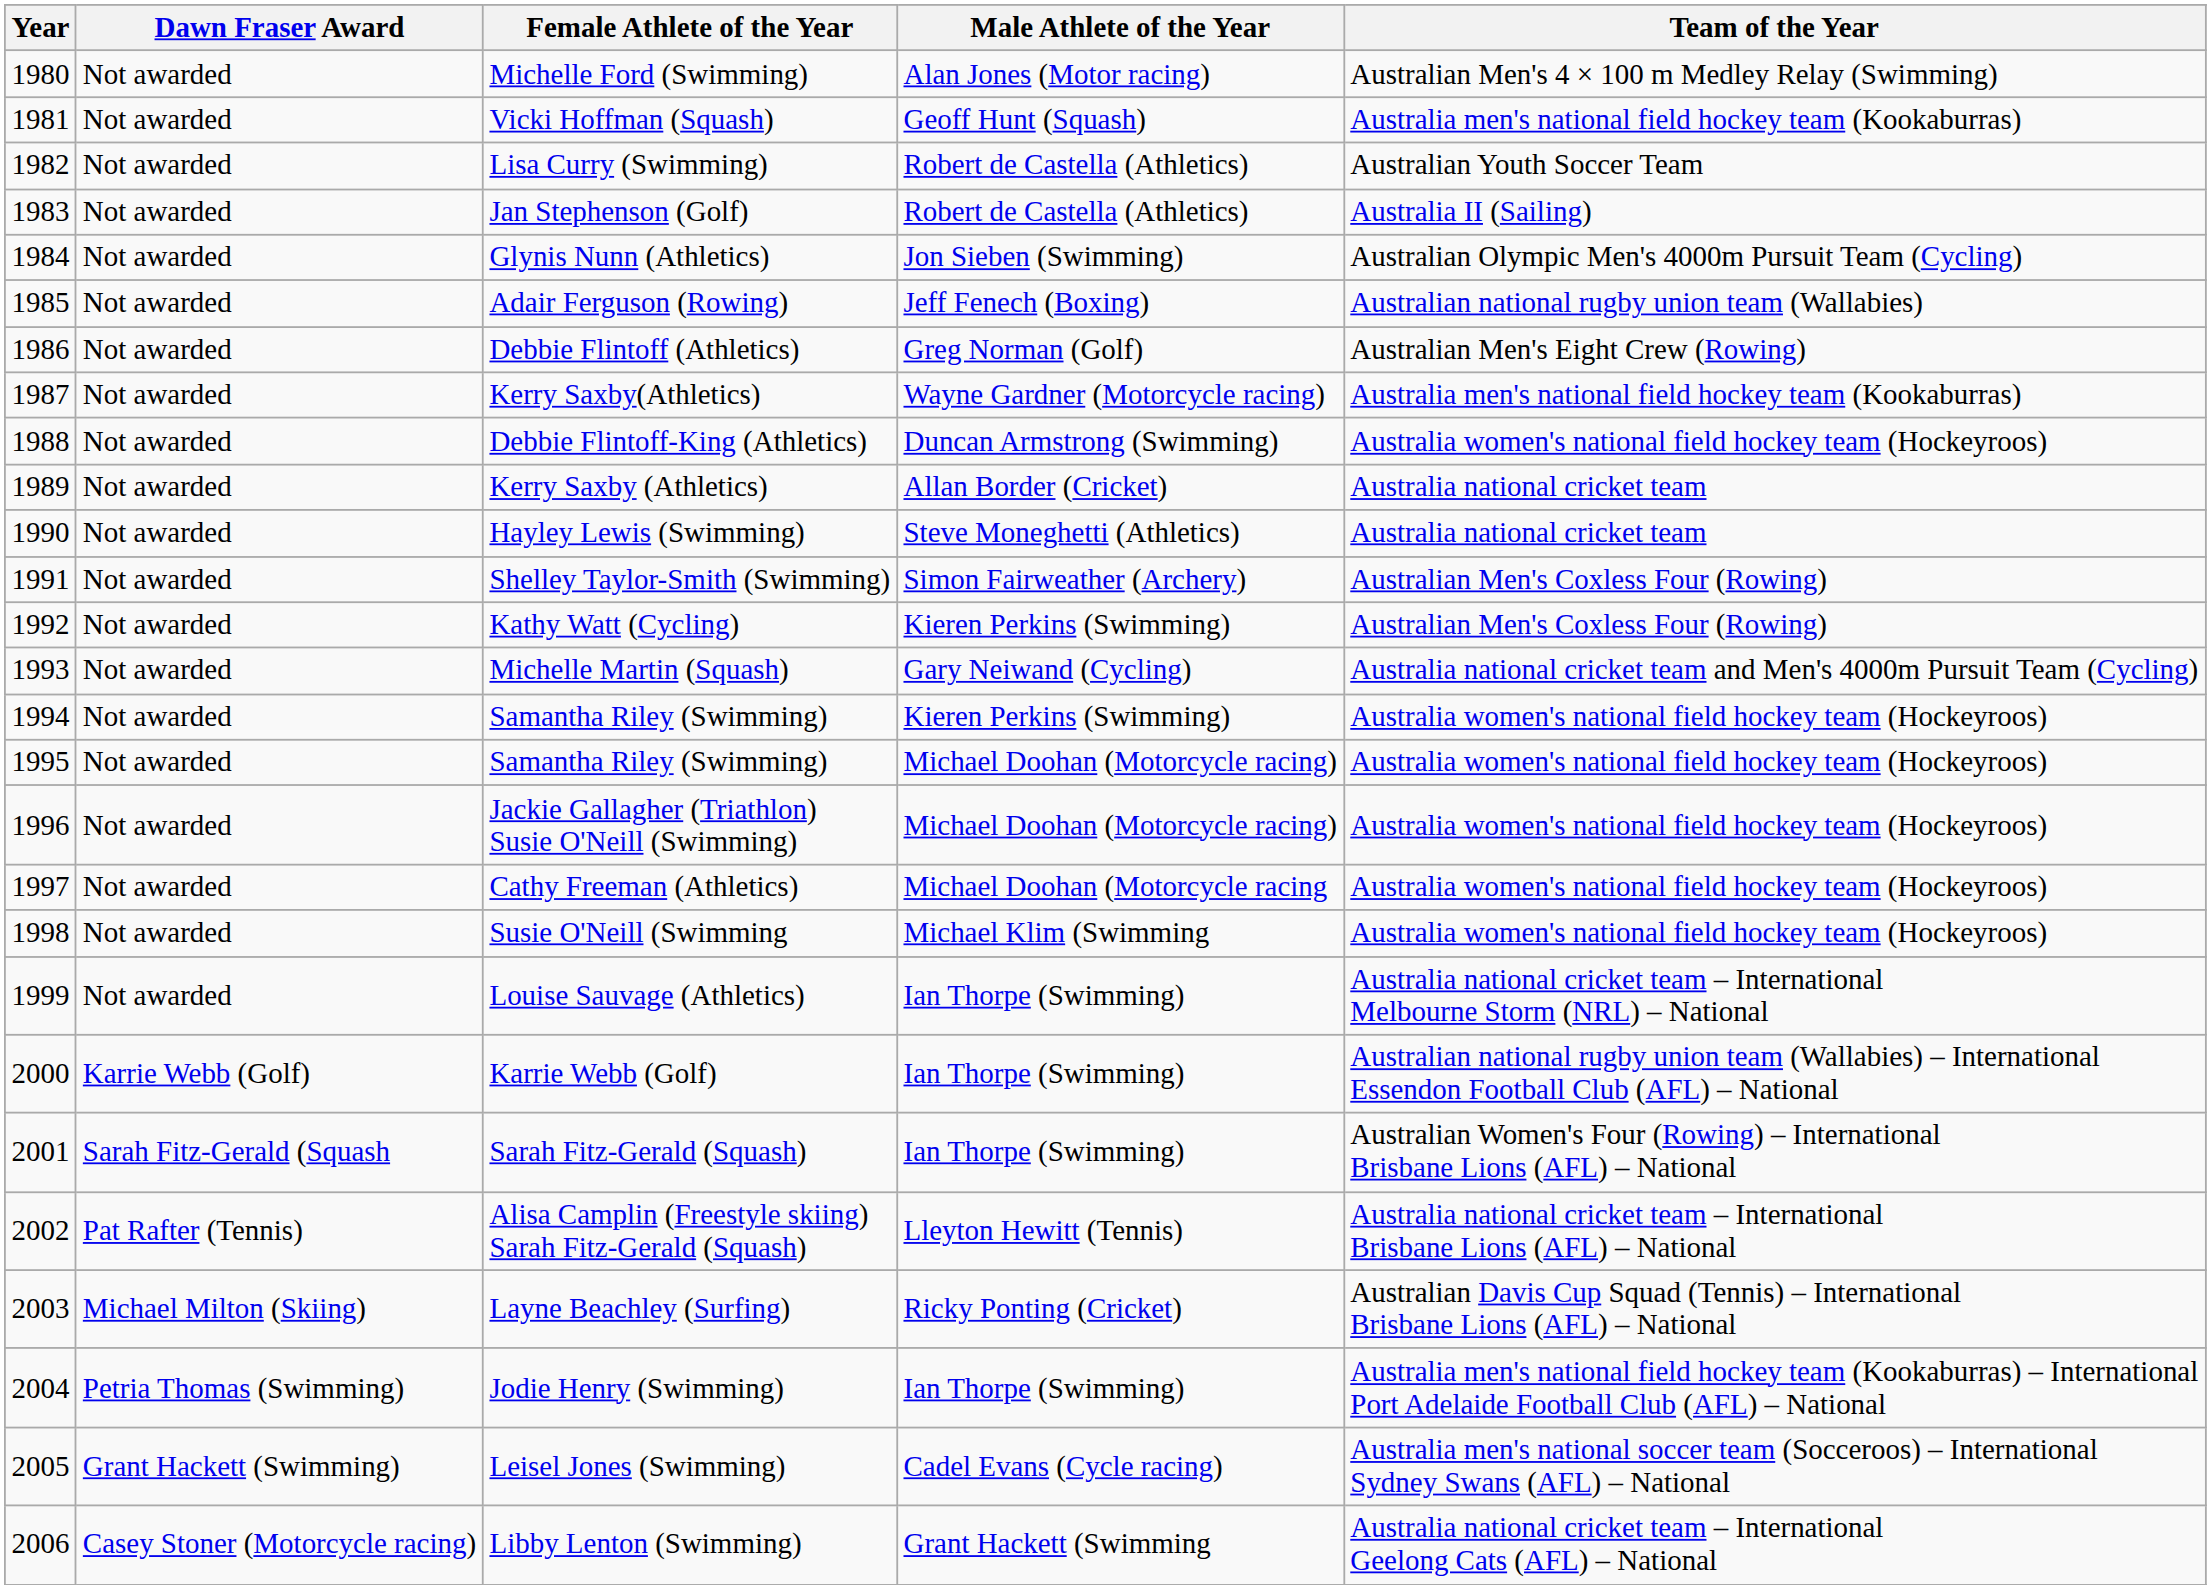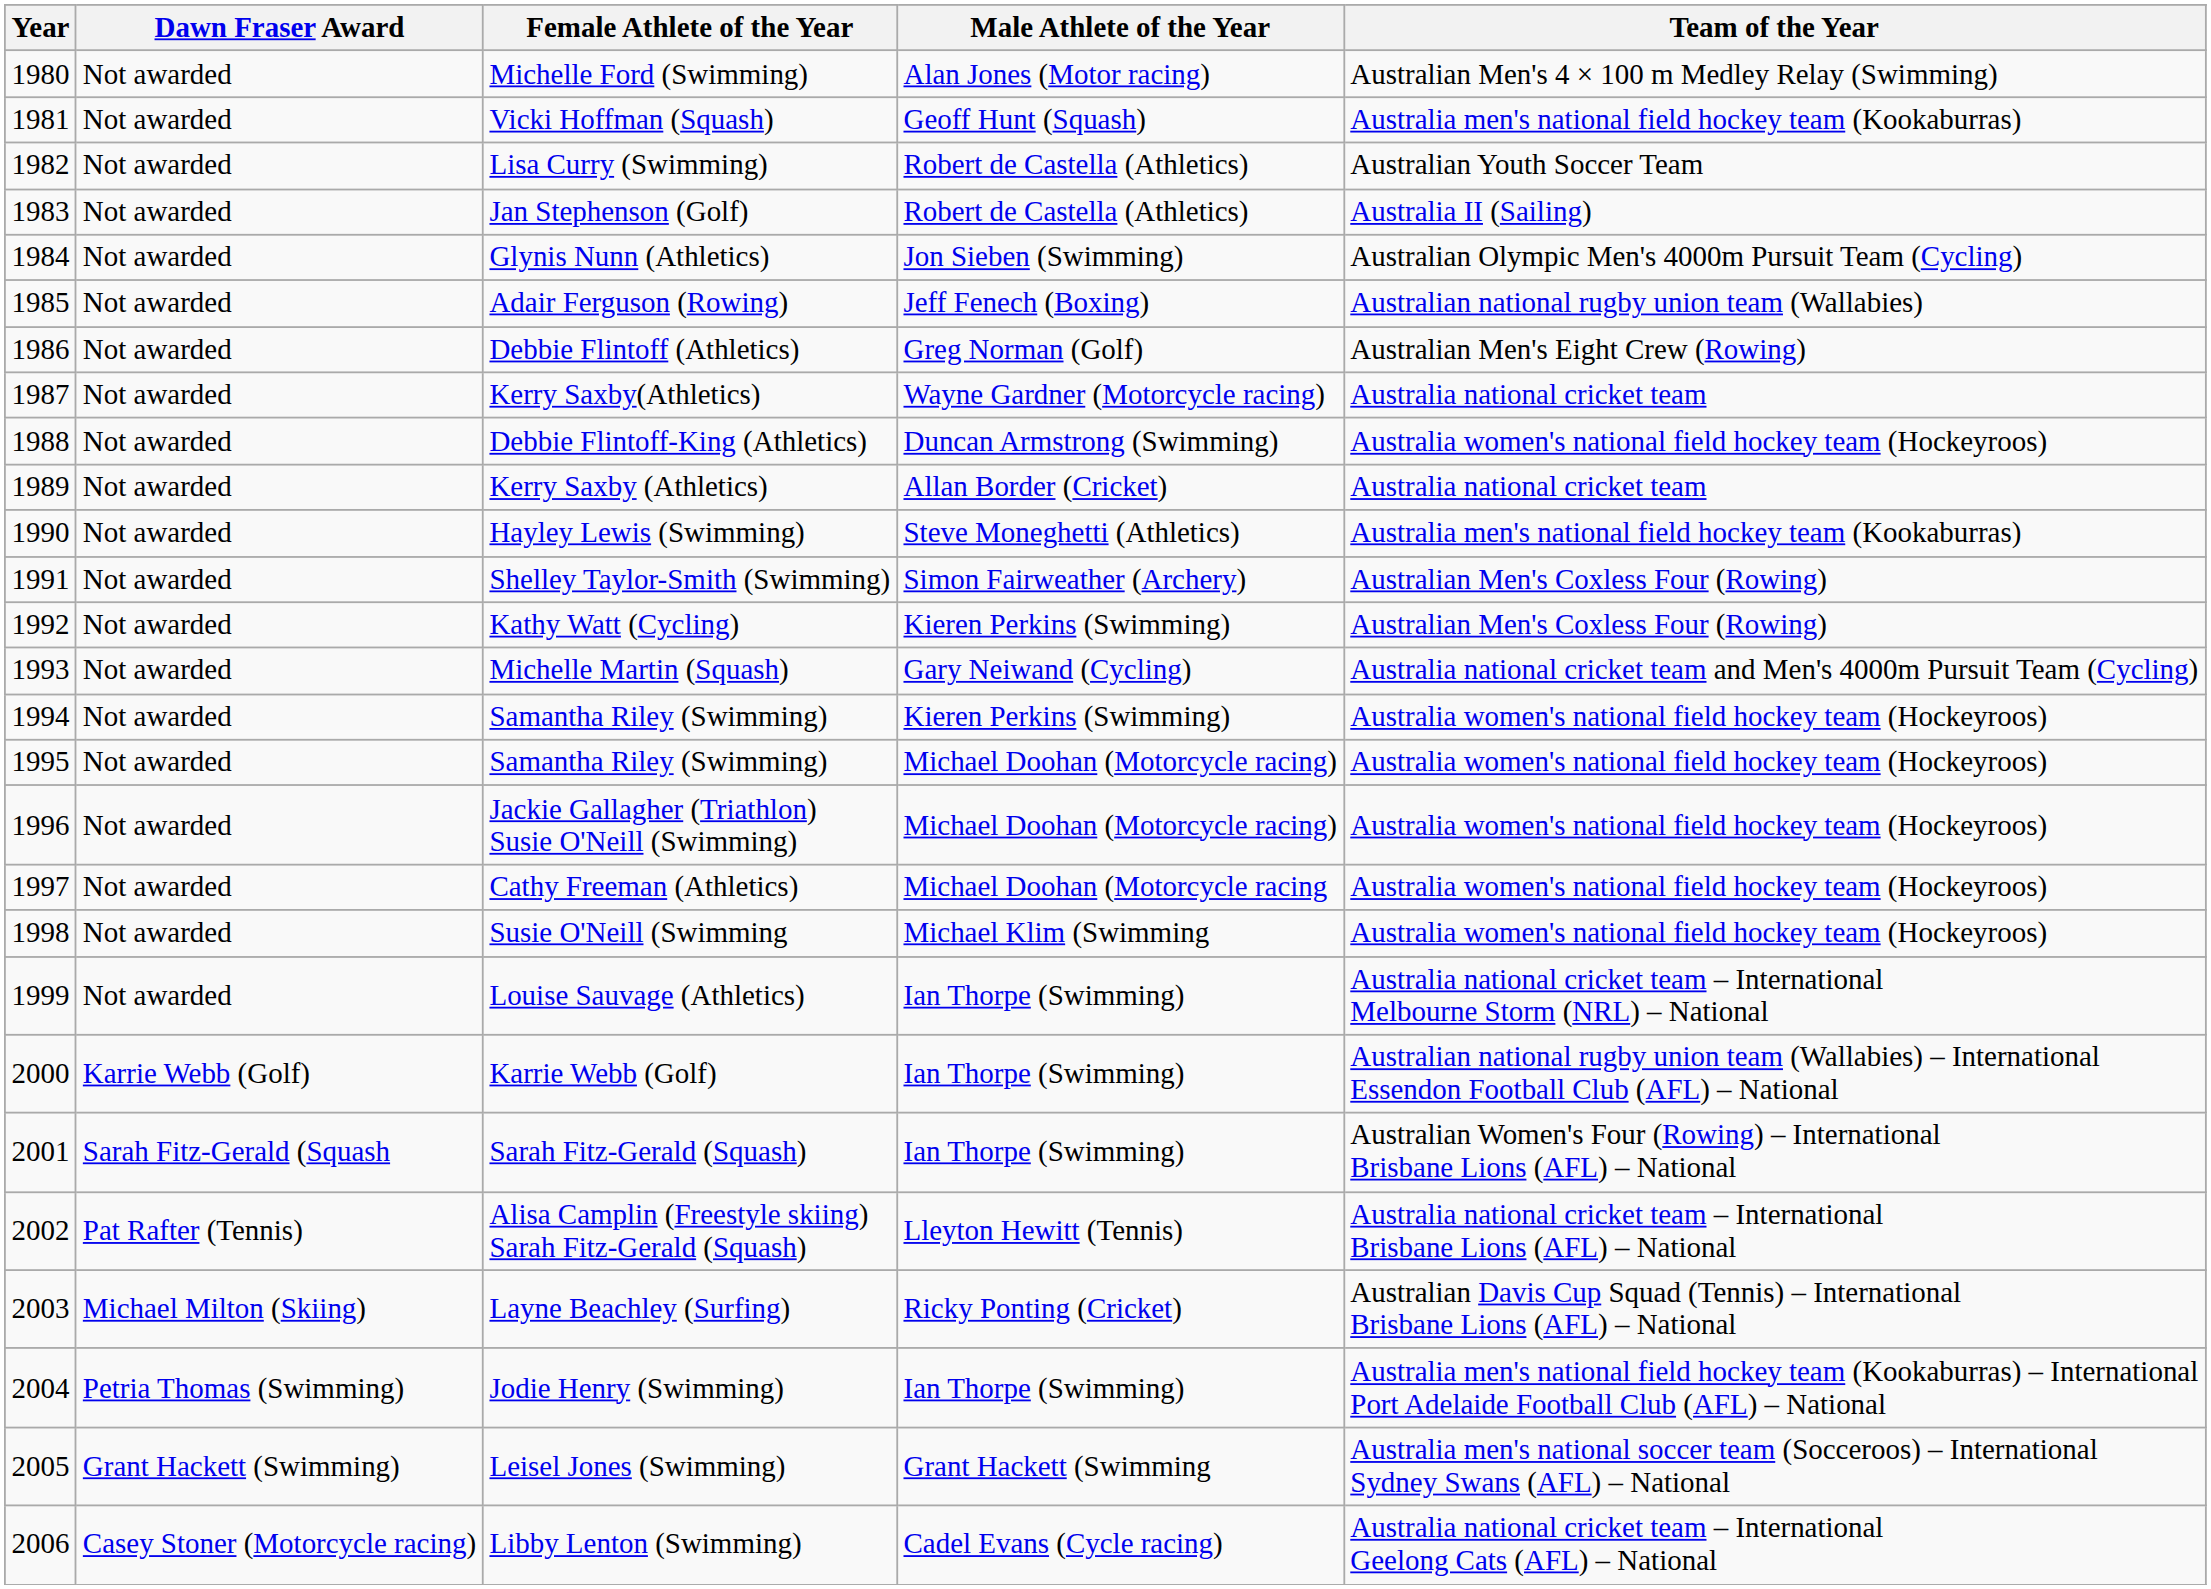Kerry Saxby(Athletics) | Team of the Year: Australia men's national field hockey team (Kookaburras) -> Australia national cricket team
Hayley Lewis (Swimming) | Team of the Year: Australia national cricket team -> Australia men's national field hockey team (Kookaburras)
Leisel Jones (Swimming) | Male Athlete of the Year: Cadel Evans (Cycle racing) -> Grant Hackett (Swimming
Libby Lenton (Swimming) | Male Athlete of the Year: Grant Hackett (Swimming -> Cadel Evans (Cycle racing)
